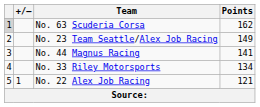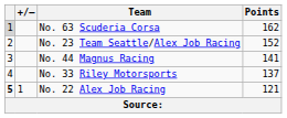No. 23 Team Seattle/Alex Job Racing | Points: 149 -> 152
No. 33 Riley Motorsports | Points: 134 -> 137
No. 22 Alex Job Racing | column 1: normal -> bold
